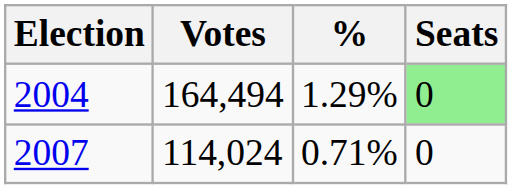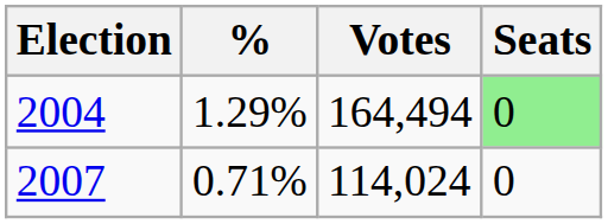columns swapped: Votes <-> %
